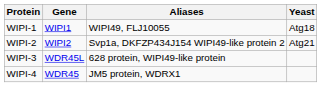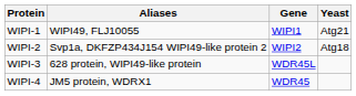columns swapped: Gene <-> Aliases
WIPI-1 | Yeast: Atg18 -> Atg21
WIPI-2 | Yeast: Atg21 -> Atg18
